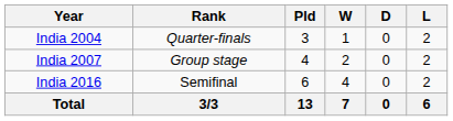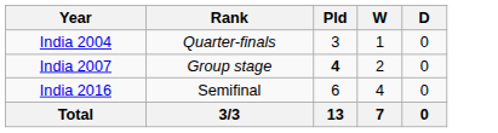- column: L | 2 | 2 | 2 | 6
India 2007 | Pld: normal -> bold
